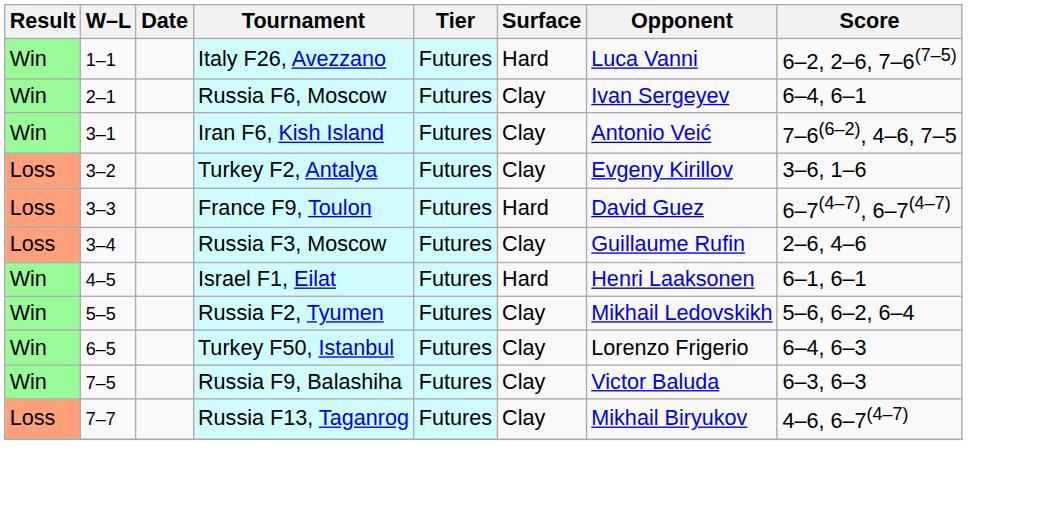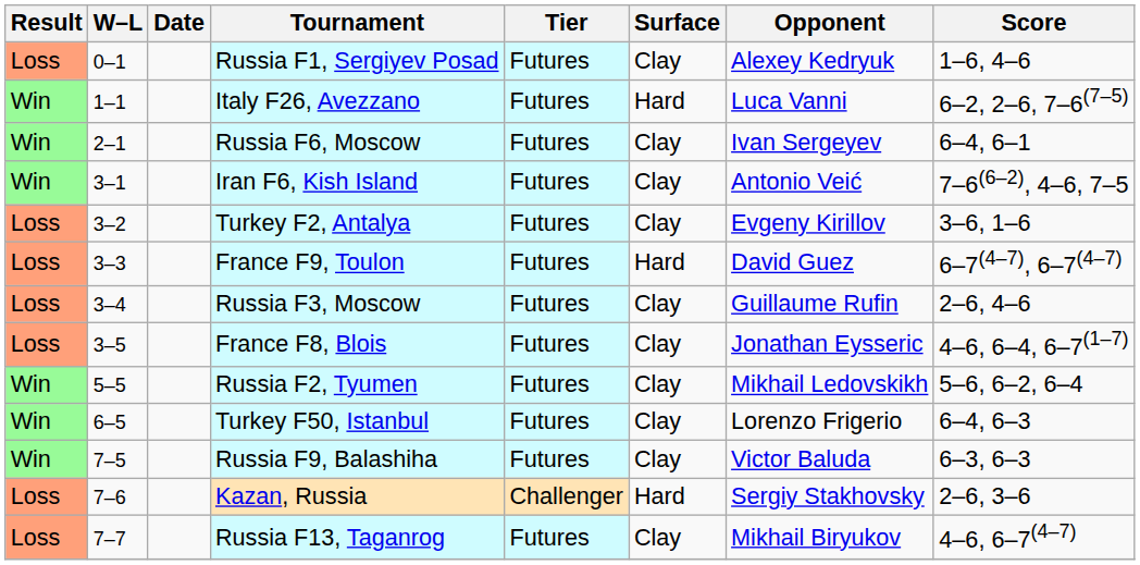+ row: Loss | 0–1 | Russia F1, Sergiyev Posad | Futures | Clay | Alexey Kedryuk | 1–6, 4–6
+ row: Loss | 3–5 | France F8, Blois | Futures | Clay | Jonathan Eysseric | 4–6, 6–4, 6–7(1–7)
- row: Win | 4–5 | Israel F1, Eilat | Futures | Hard | Henri Laaksonen | 6–1, 6–1
+ row: Loss | 7–6 | Kazan, Russia | Challenger | Hard | Sergiy Stakhovsky | 2–6, 3–6
